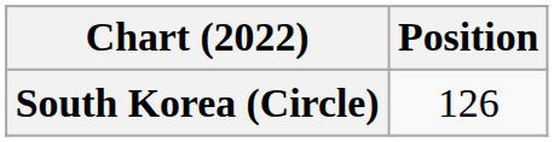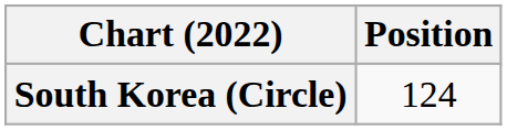South Korea (Circle) | Position: 126 -> 124
